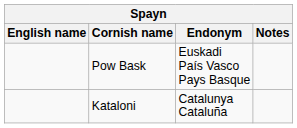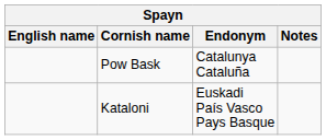Pow Bask | Endonym: Euskadi País Vasco Pays Basque -> Catalunya Cataluña
Kataloni | Endonym: Catalunya Cataluña -> Euskadi País Vasco Pays Basque
